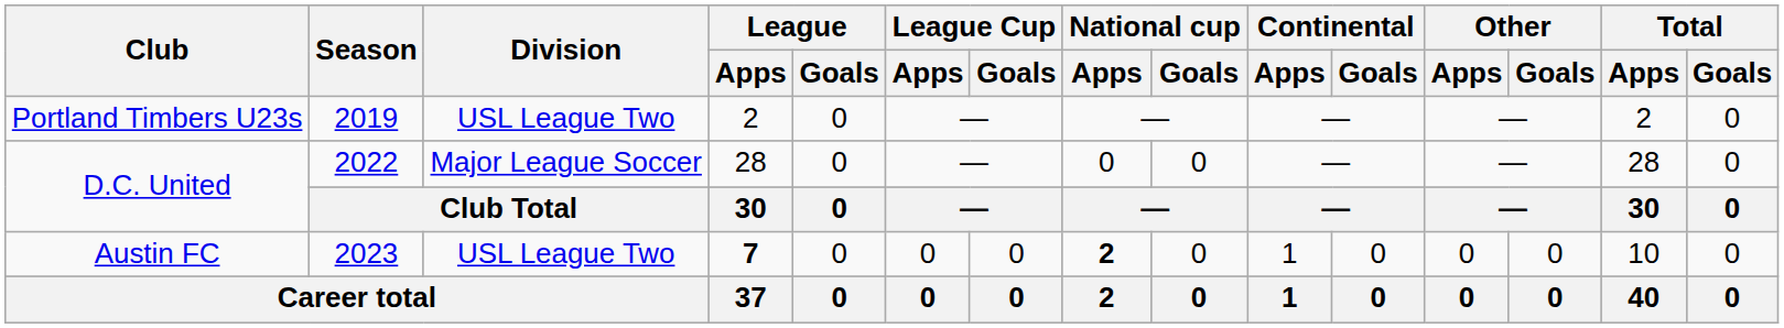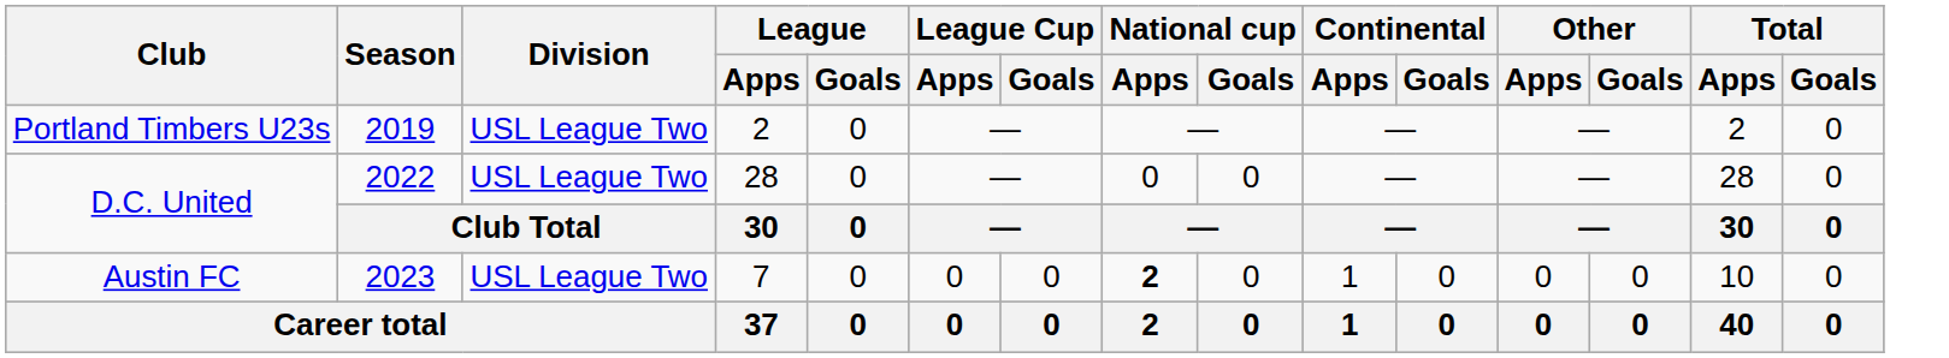D.C. United / 2022 | Division: Major League Soccer -> USL League Two
Austin FC | League / Apps: bold -> normal
